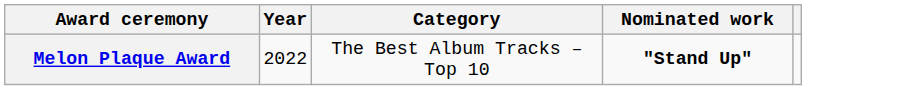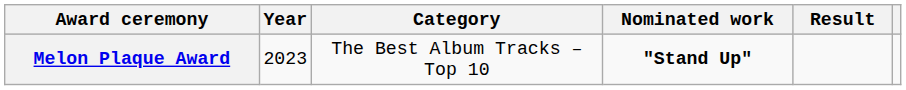+ column: Result
Melon Plaque Award | Year: 2022 -> 2023
